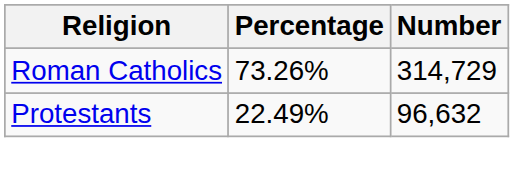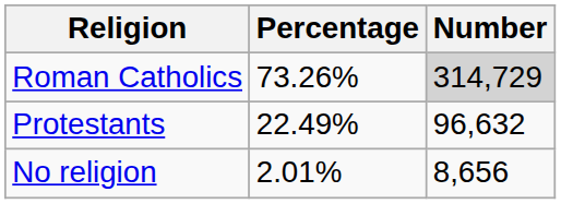Roman Catholics | Number: no background -> lightgrey background
+ row: No religion | 2.01% | 8,656
